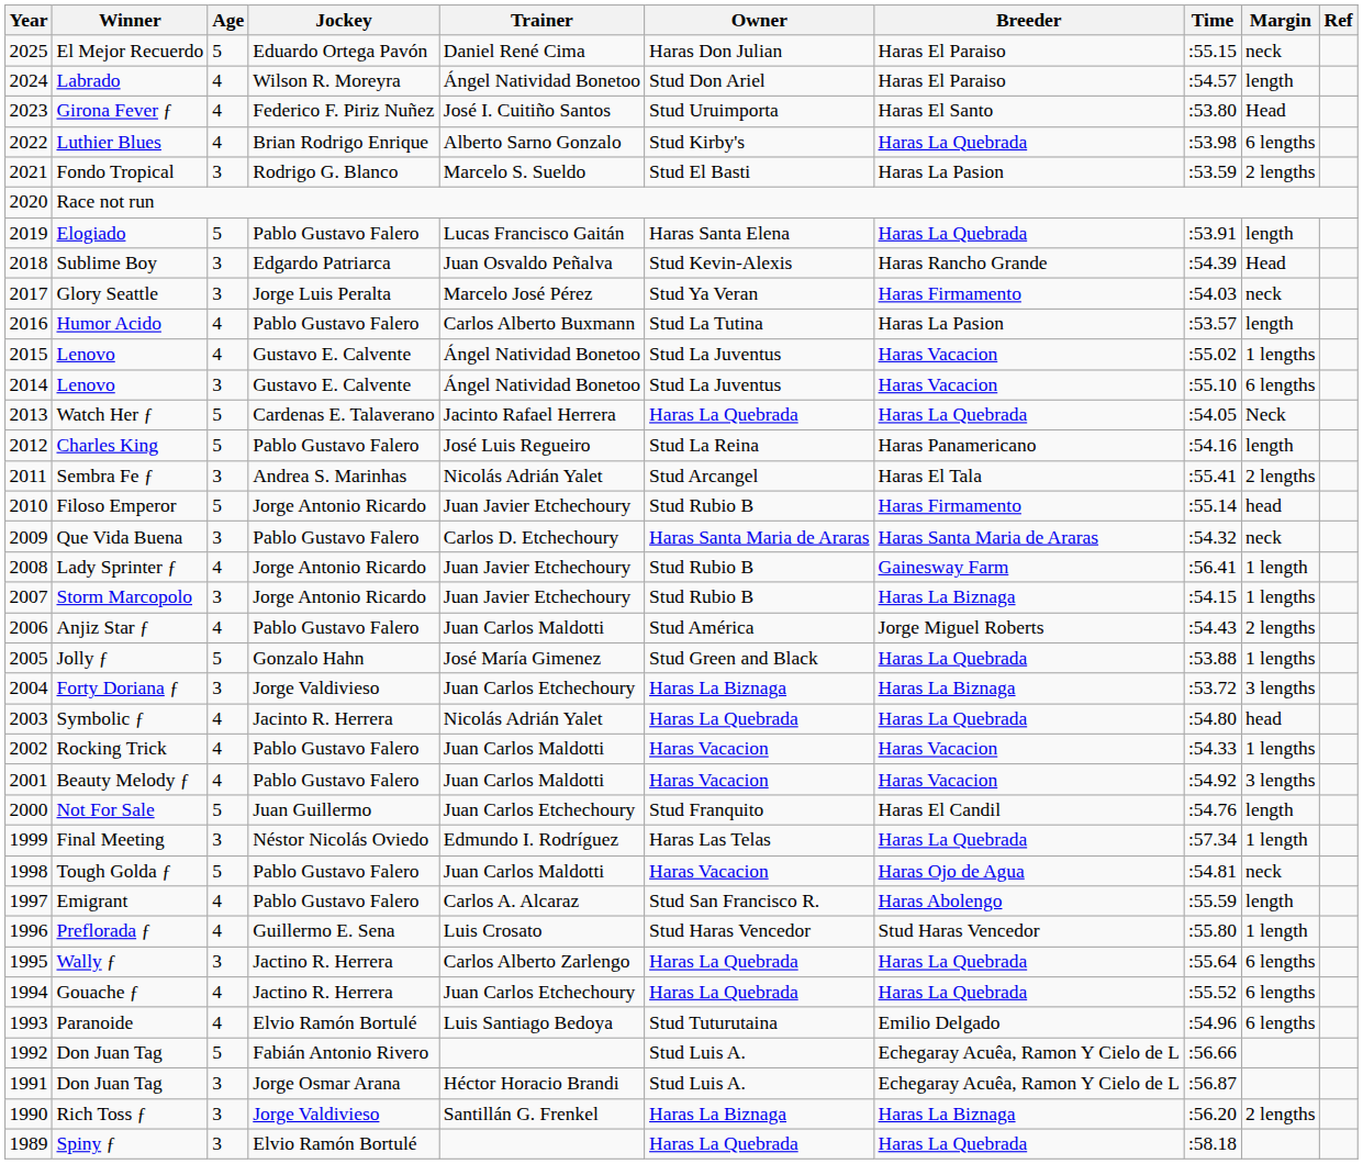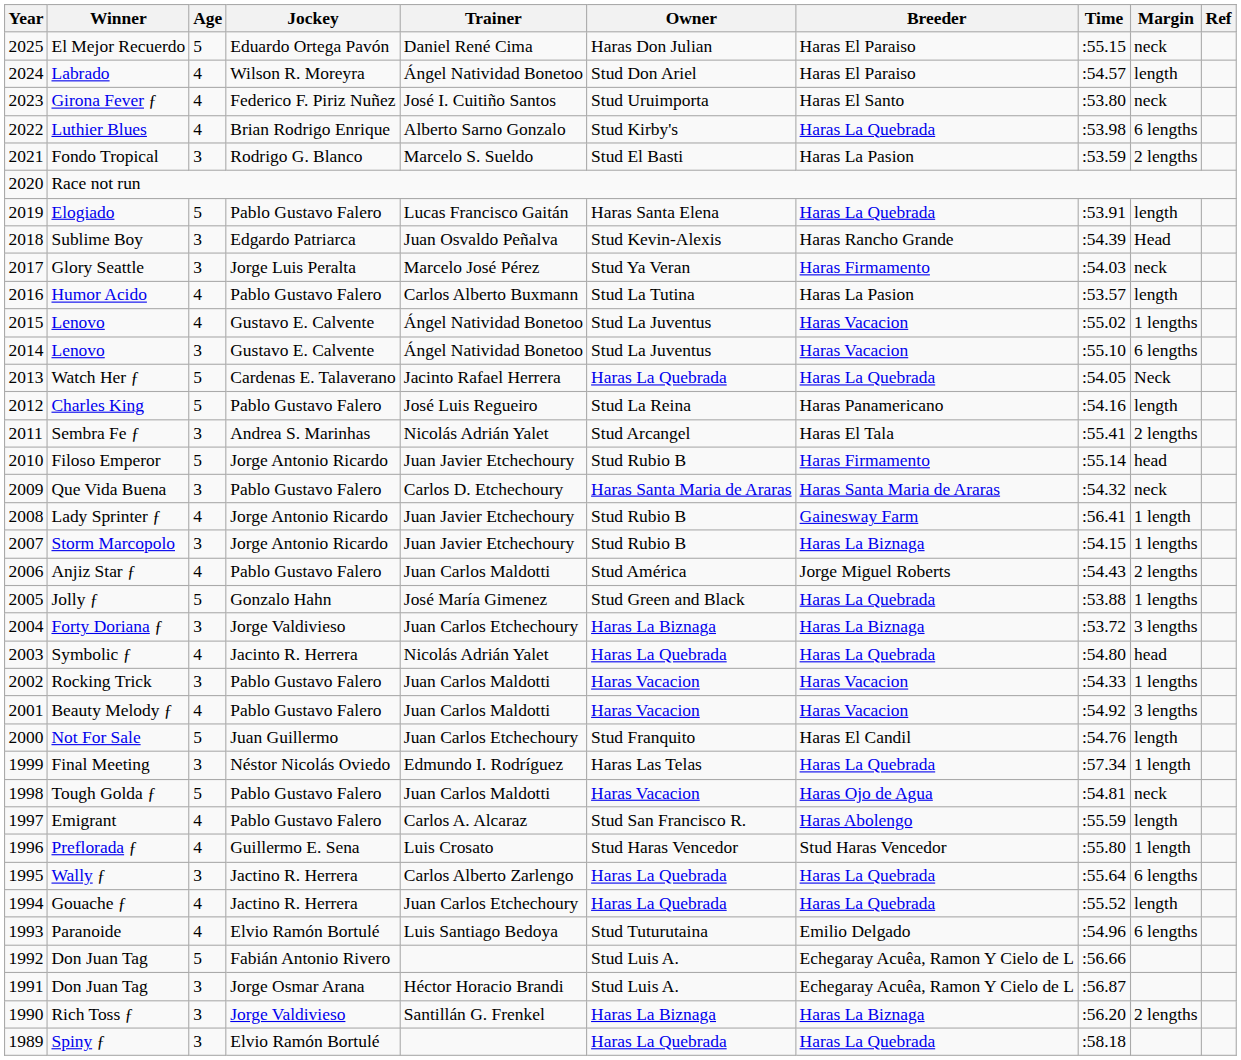Girona Fever ƒ | Margin: Head -> neck
Rocking Trick | Age: 4 -> 3
Gouache ƒ | Margin: 6 lengths -> length
